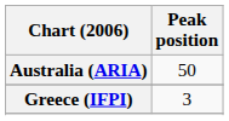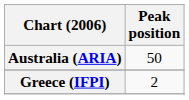Greece (IFPI) | Peak position: 3 -> 2
